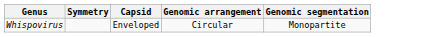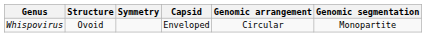+ column: Structure | Ovoid
